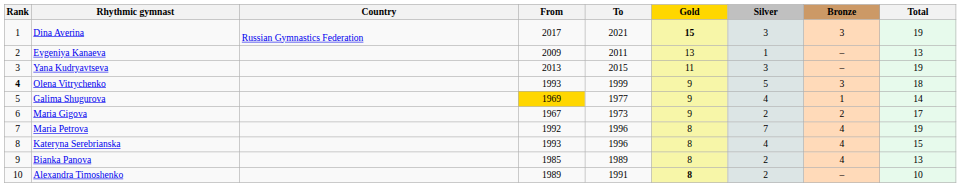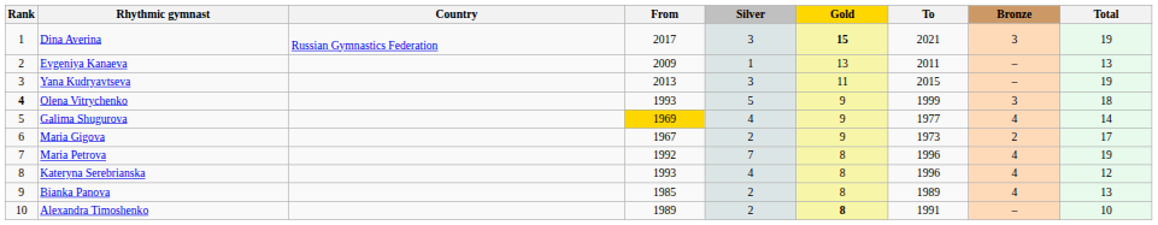columns swapped: To <-> Silver
Galima Shugurova | Bronze: 1 -> 4
Kateryna Serebrianska | Total: 15 -> 12
